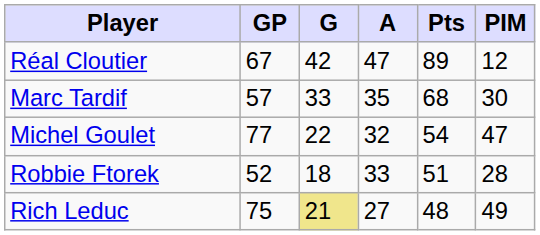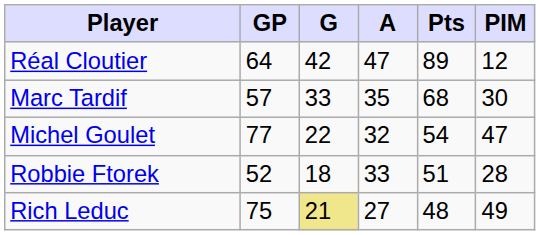Réal Cloutier | GP: 67 -> 64
